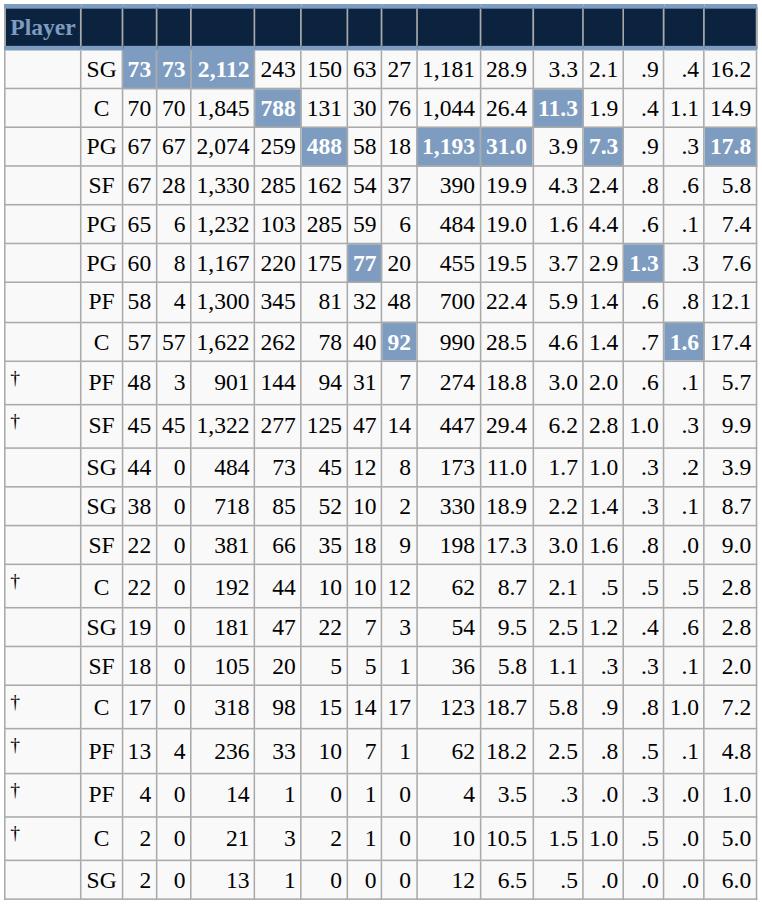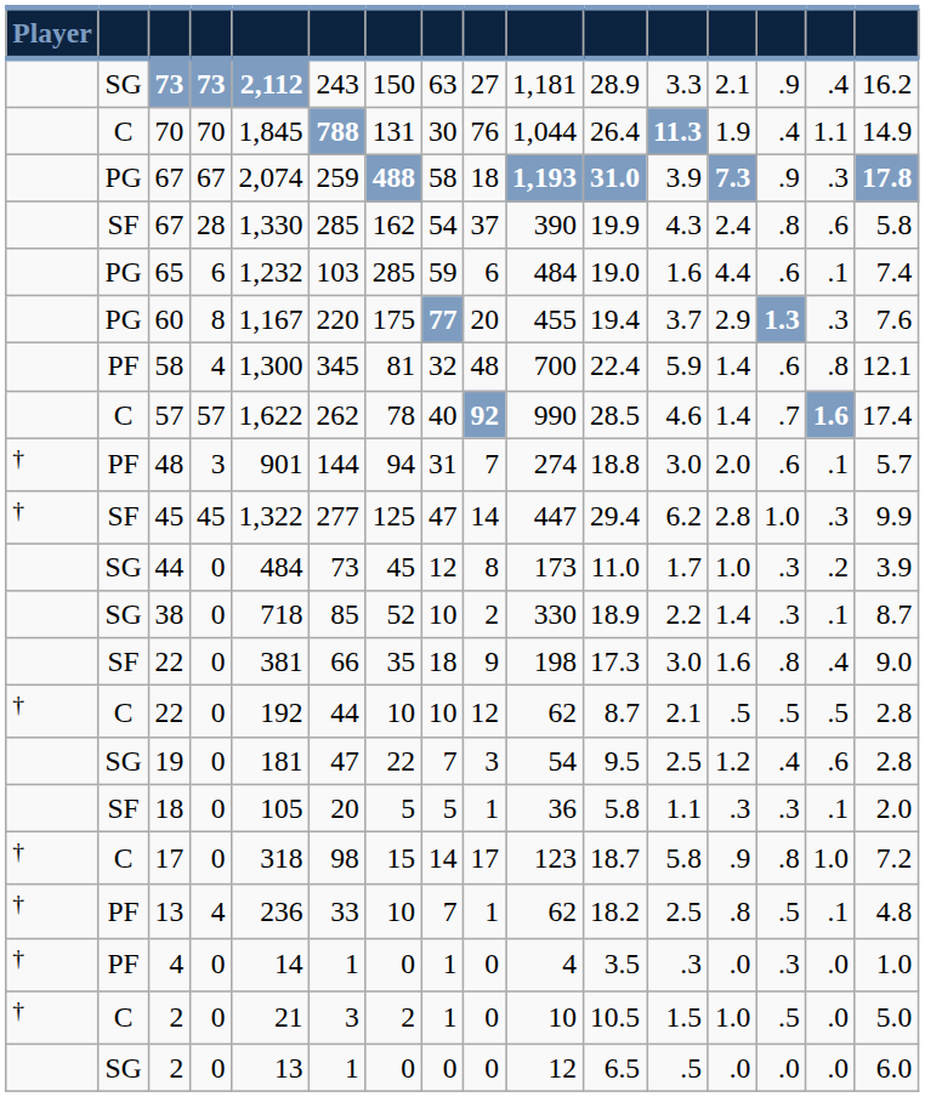60 | column 11: 19.5 -> 19.4
SF / 22 | column 15: .0 -> .4
